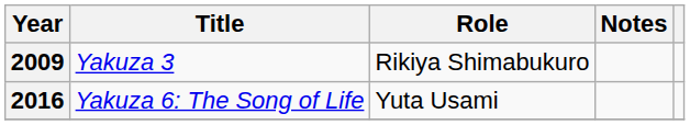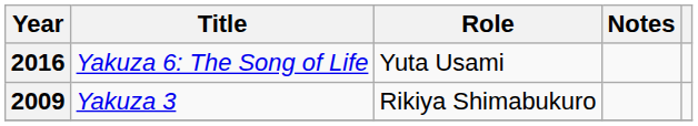rows swapped: 2009 <-> 2016
